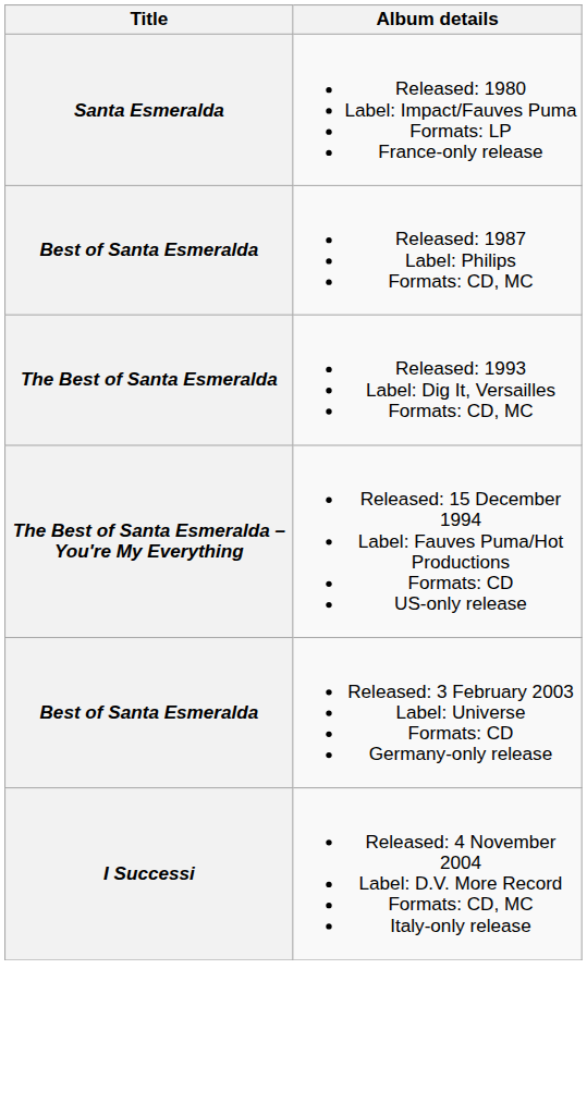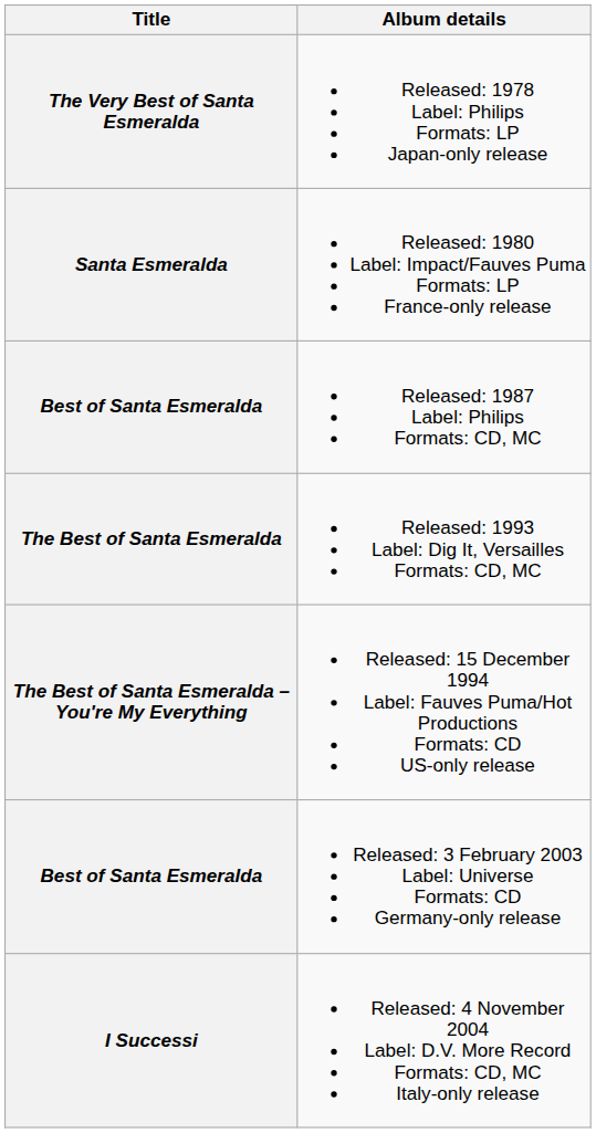+ row: The Very Best of Santa Esmeralda | Released: 1978 Label: Philips Formats: LP Japan-only release
